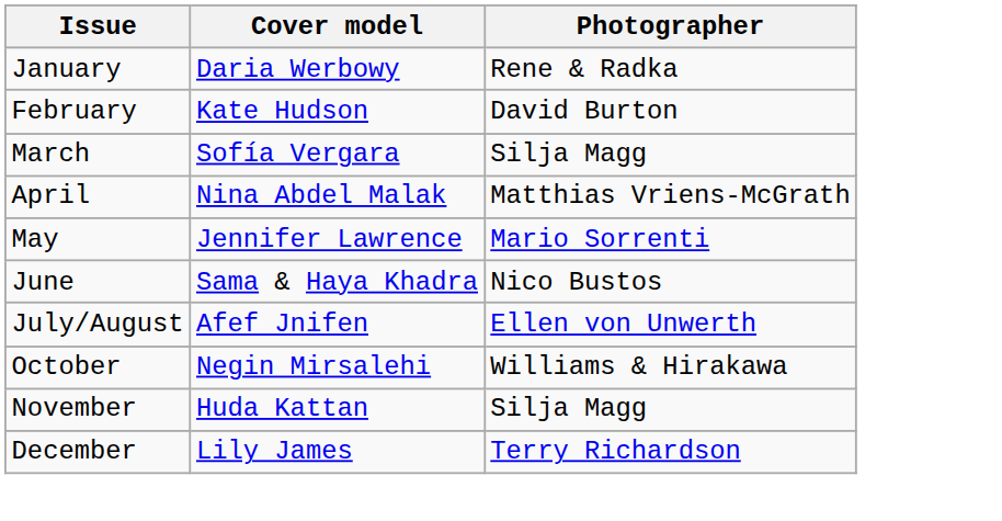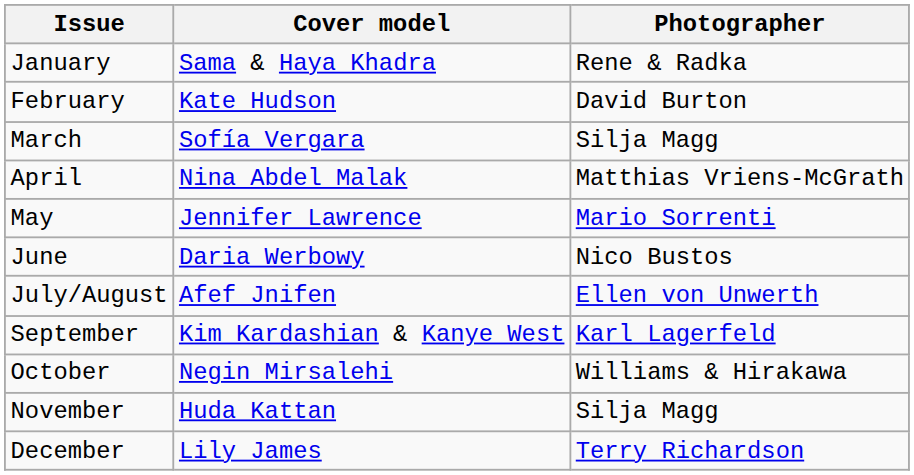January | Cover model: Daria Werbowy -> Sama & Haya Khadra
June | Cover model: Sama & Haya Khadra -> Daria Werbowy
+ row: September | Kim Kardashian & Kanye West | Karl Lagerfeld
